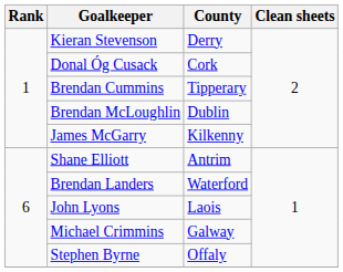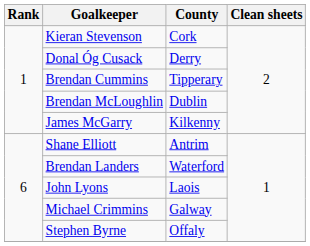Kieran Stevenson | County: Derry -> Cork
Donal Óg Cusack | County: Cork -> Derry
